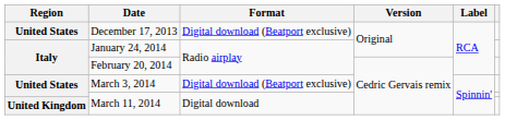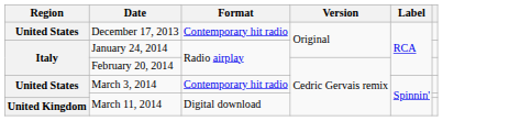December 17, 2013 | Format: Digital download (Beatport exclusive) -> Contemporary hit radio
March 3, 2014 | Format: Digital download (Beatport exclusive) -> Contemporary hit radio
